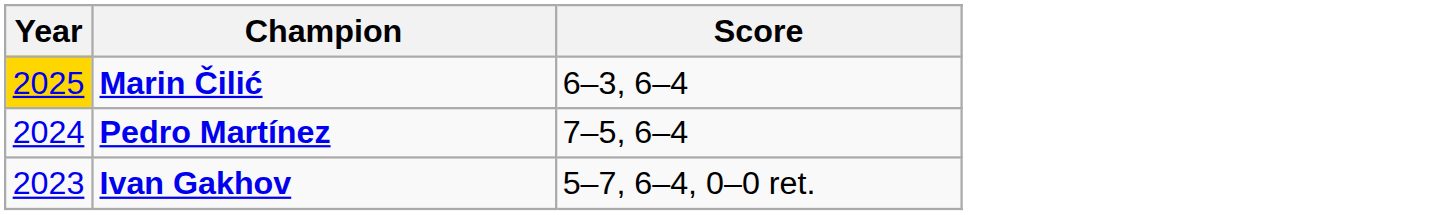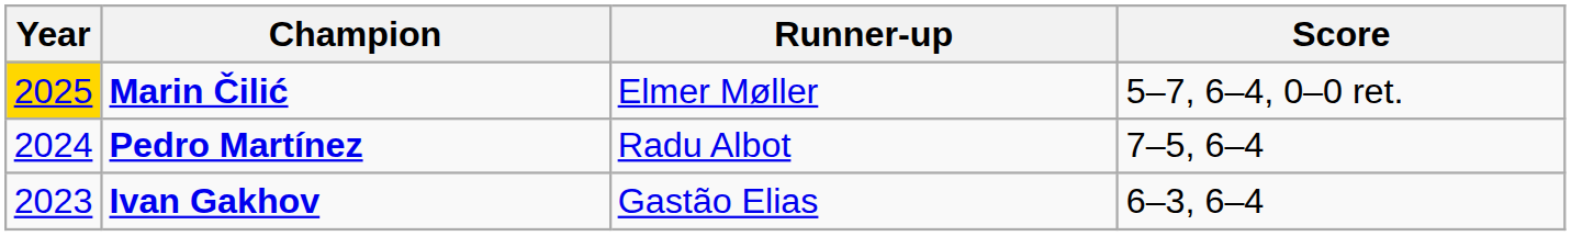+ column: Runner-up | Elmer Møller | Radu Albot | Gastão Elias
Marin Čilić | Score: 6–3, 6–4 -> 5–7, 6–4, 0–0 ret.
Ivan Gakhov | Score: 5–7, 6–4, 0–0 ret. -> 6–3, 6–4
